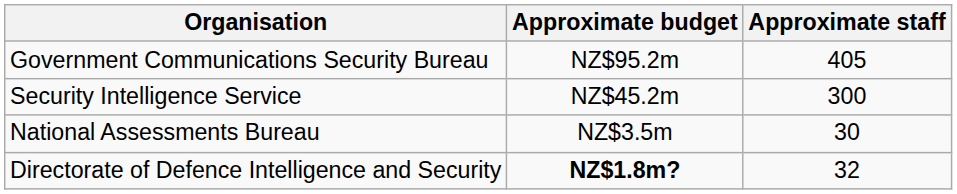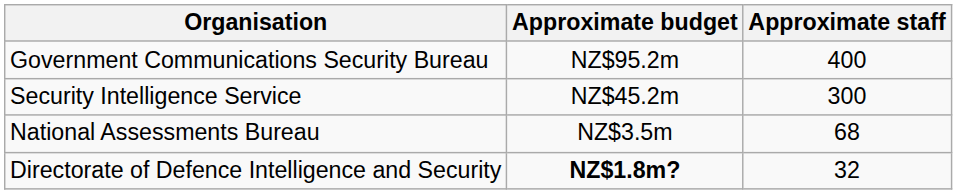Government Communications Security Bureau | Approximate staff: 405 -> 400
National Assessments Bureau | Approximate staff: 30 -> 68
